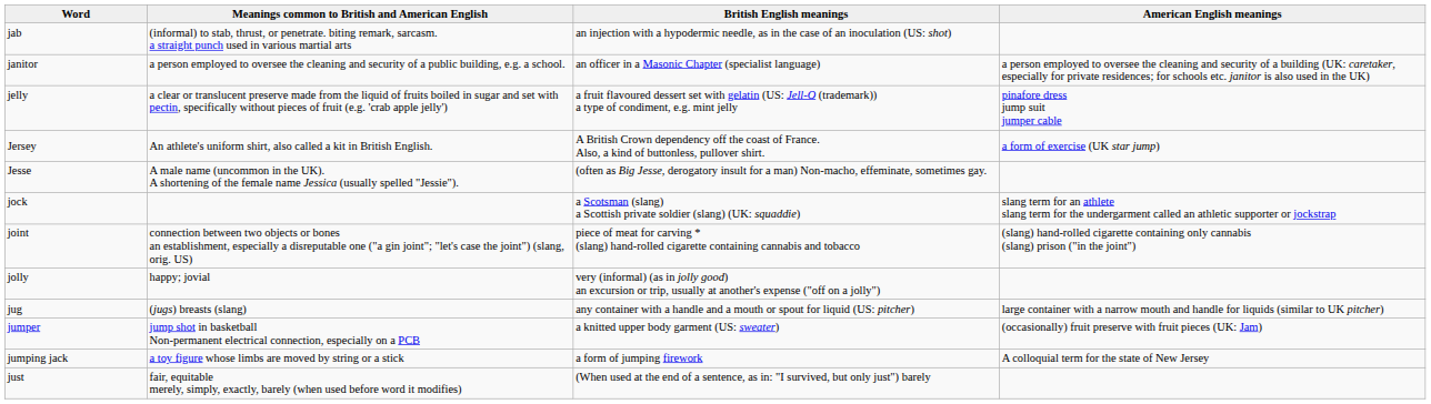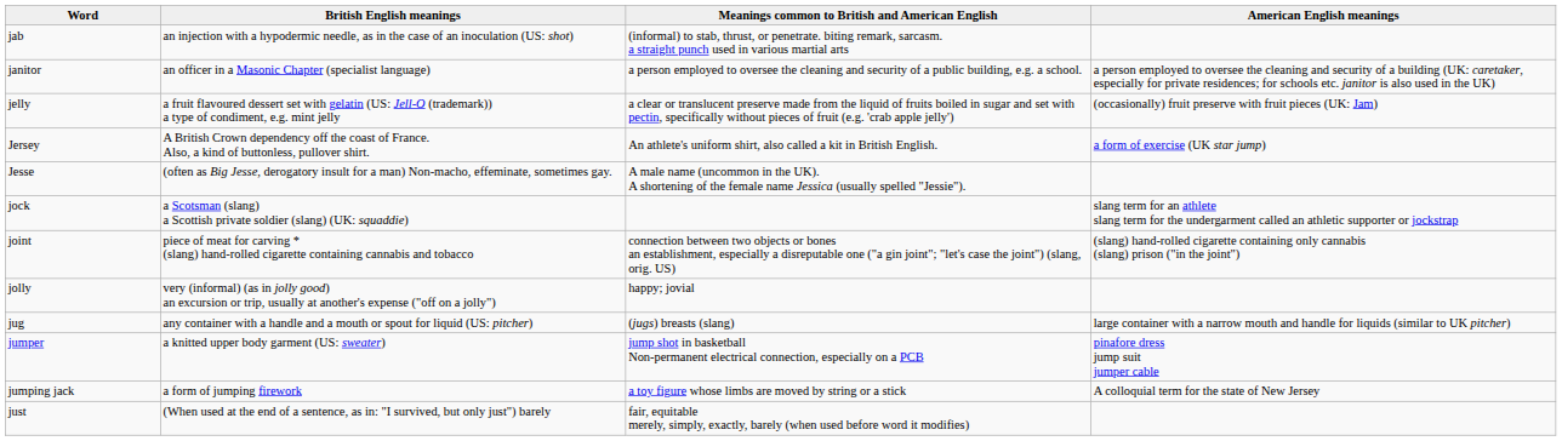columns swapped: British English meanings <-> Meanings common to British and American English
jelly | American English meanings: pinafore dress jump suit jumper cable -> (occasionally) fruit preserve with fruit pieces (UK: Jam)
jumper | American English meanings: (occasionally) fruit preserve with fruit pieces (UK: Jam) -> pinafore dress jump suit jumper cable
